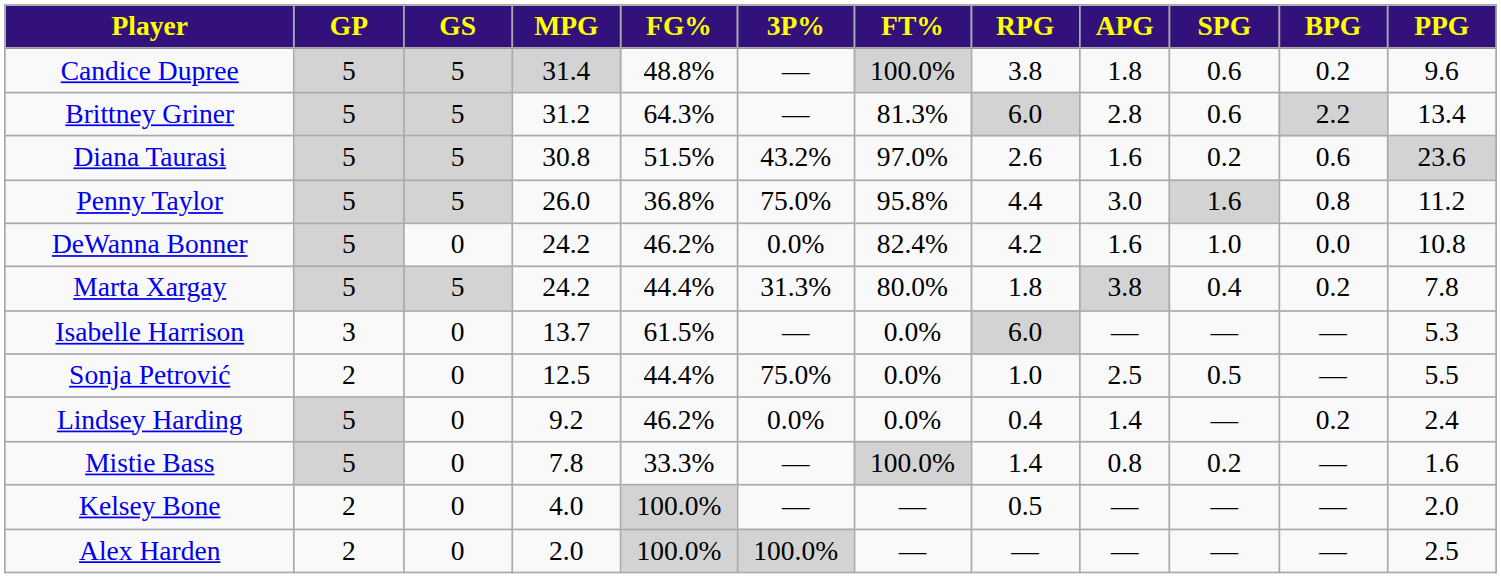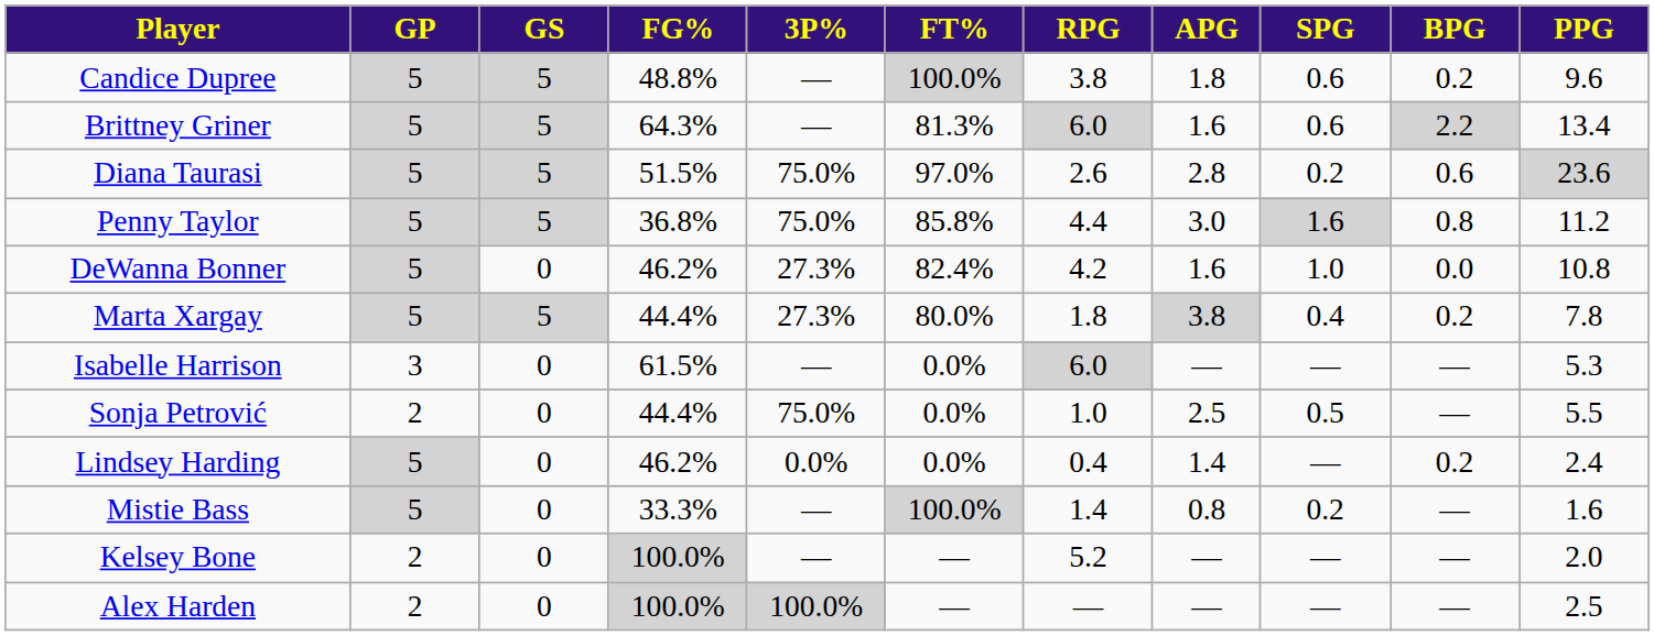- column: MPG | 31.4 | 31.2 | 30.8 | 26.0 | 24.2 | 24.2 | 13.7 | 12.5 | 9.2 | 7.8 | 4.0 | 2.0
Brittney Griner | APG: 2.8 -> 1.6
Diana Taurasi | 3P%: 43.2% -> 75.0%
Diana Taurasi | APG: 1.6 -> 2.8
Penny Taylor | FT%: 95.8% -> 85.8%
DeWanna Bonner | 3P%: 0.0% -> 27.3%
Marta Xargay | 3P%: 31.3% -> 27.3%
Kelsey Bone | RPG: 0.5 -> 5.2
